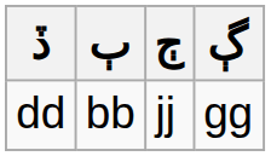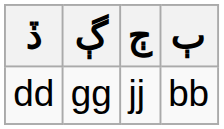columns swapped: ڳ <-> ٻ
